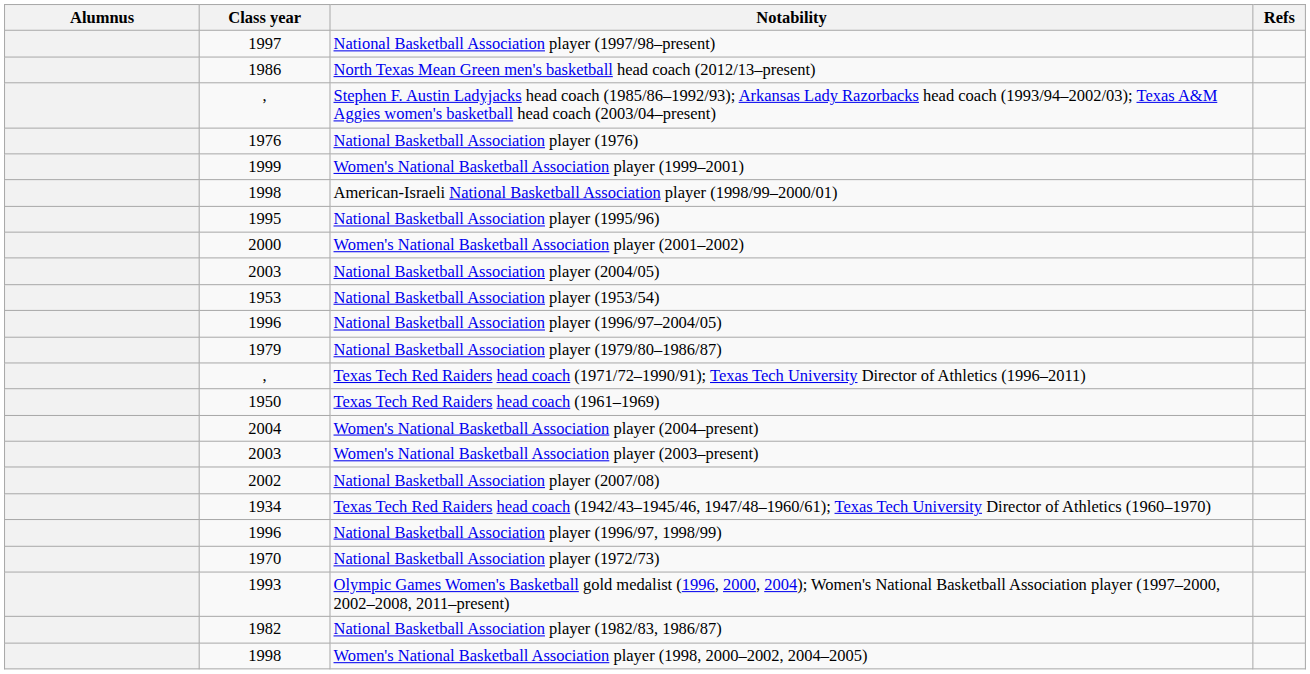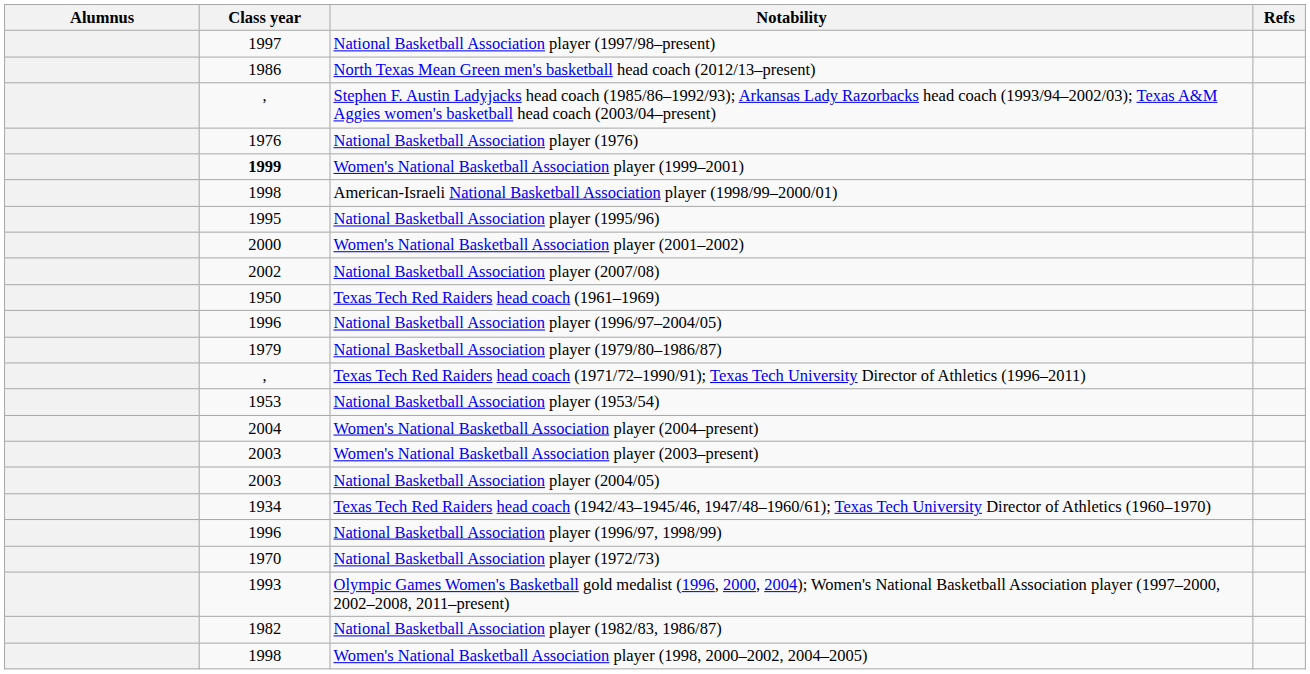Women's National Basketball Association player (1999–2001) | Class year: normal -> bold
rows swapped: National Basketball Association player (2004/05) <-> National Basketball Association player (2007/08)
rows swapped: Texas Tech Red Raiders head coach (1961–1969) <-> National Basketball Association player (1953/54)
